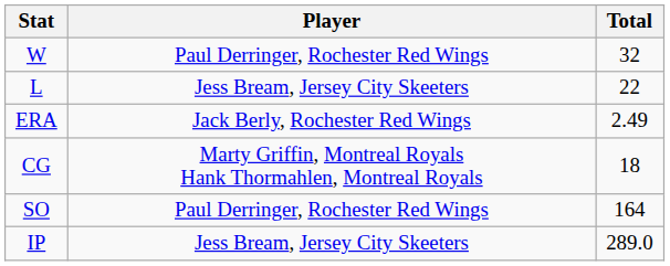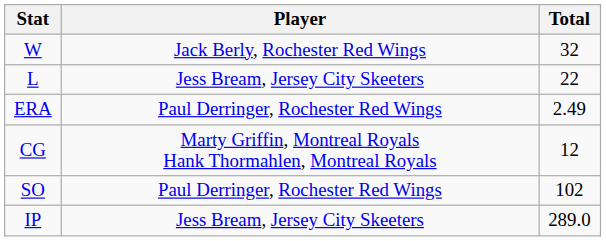W | Player: Paul Derringer, Rochester Red Wings -> Jack Berly, Rochester Red Wings
ERA | Player: Jack Berly, Rochester Red Wings -> Paul Derringer, Rochester Red Wings
CG | Total: 18 -> 12
SO | Total: 164 -> 102
